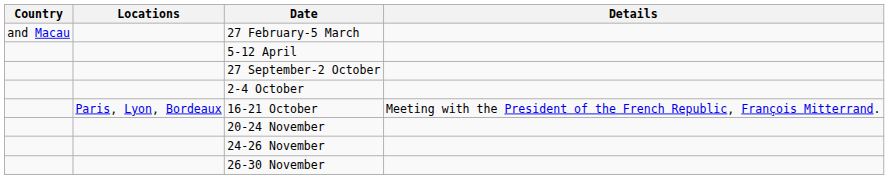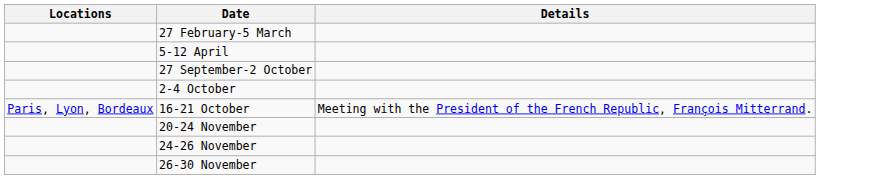- column: Country | and Macau
